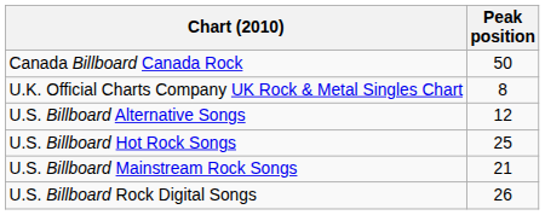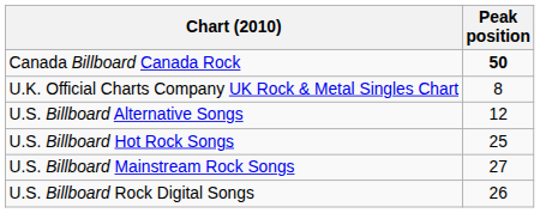Canada Billboard Canada Rock | Peak position: normal -> bold
U.S. Billboard Mainstream Rock Songs | Peak position: 21 -> 27
